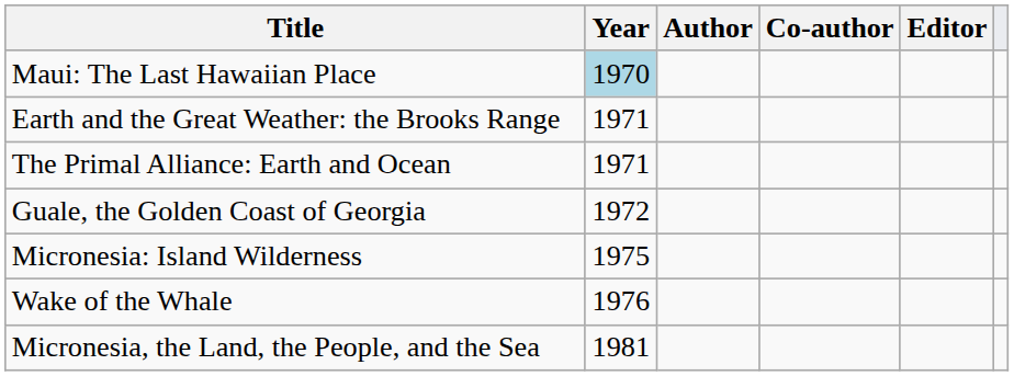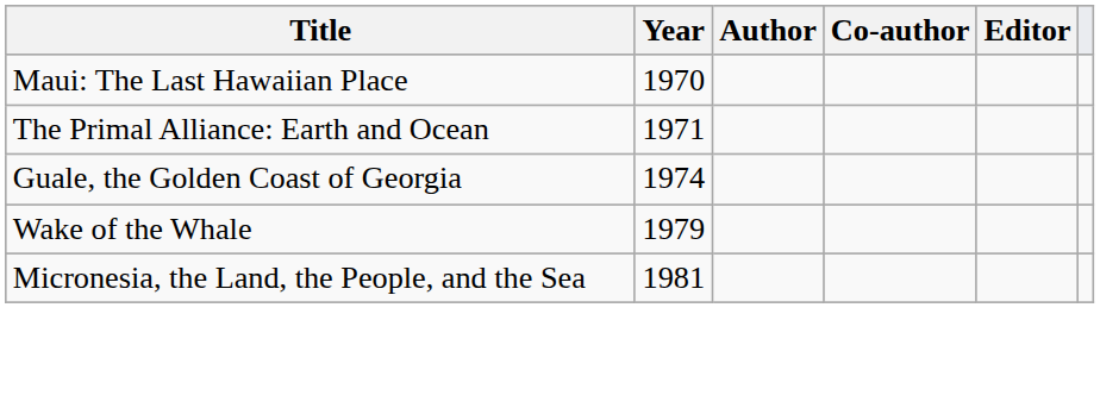Maui: The Last Hawaiian Place | Year: lightblue background -> no background
- row: Earth and the Great Weather: the Brooks Range | 1971
Guale, the Golden Coast of Georgia | Year: 1972 -> 1974
- row: Micronesia: Island Wilderness | 1975
Wake of the Whale | Year: 1976 -> 1979
